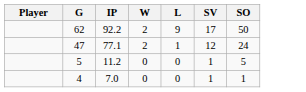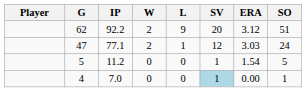+ column: ERA | 3.12 | 3.03 | 1.54 | 0.00
62 | SV: 17 -> 20
62 | SO: 50 -> 51
4 | SV: no background -> lightblue background
